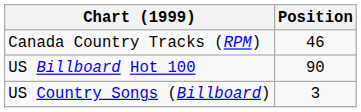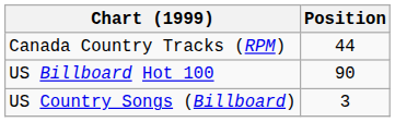Canada Country Tracks (RPM) | Position: 46 -> 44
